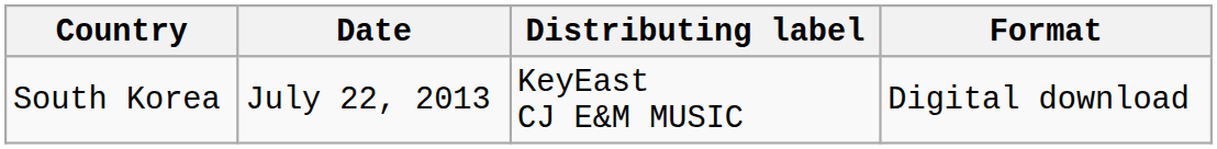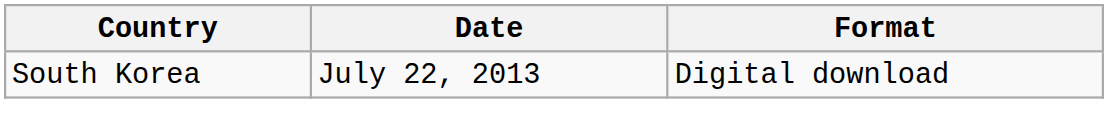- column: Distributing label | KeyEast CJ E&M MUSIC
